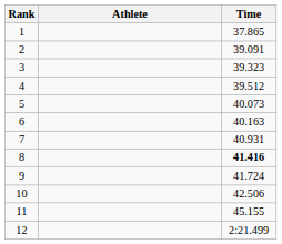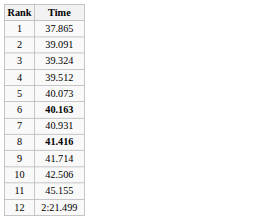- column: Athlete
3 | Time: 39.323 -> 39.324
6 | Time: normal -> bold
9 | Time: 41.724 -> 41.714
